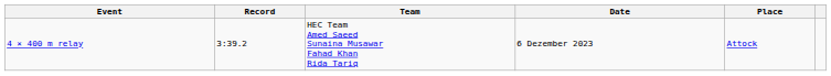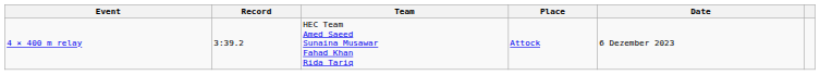columns swapped: Date <-> Place
